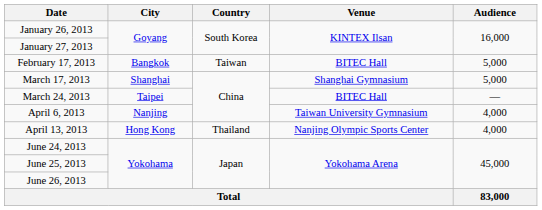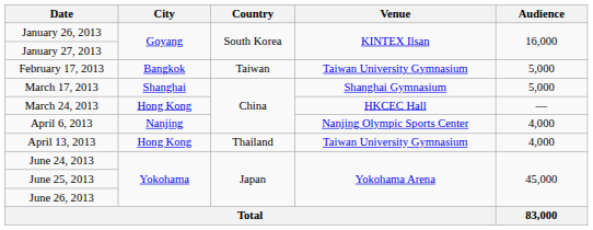February 17, 2013 | Venue: BITEC Hall -> Taiwan University Gymnasium
March 24, 2013 | City: Taipei -> Hong Kong
March 24, 2013 | Venue: BITEC Hall -> HKCEC Hall
April 6, 2013 | Venue: Taiwan University Gymnasium -> Nanjing Olympic Sports Center
April 13, 2013 | Venue: Nanjing Olympic Sports Center -> Taiwan University Gymnasium
